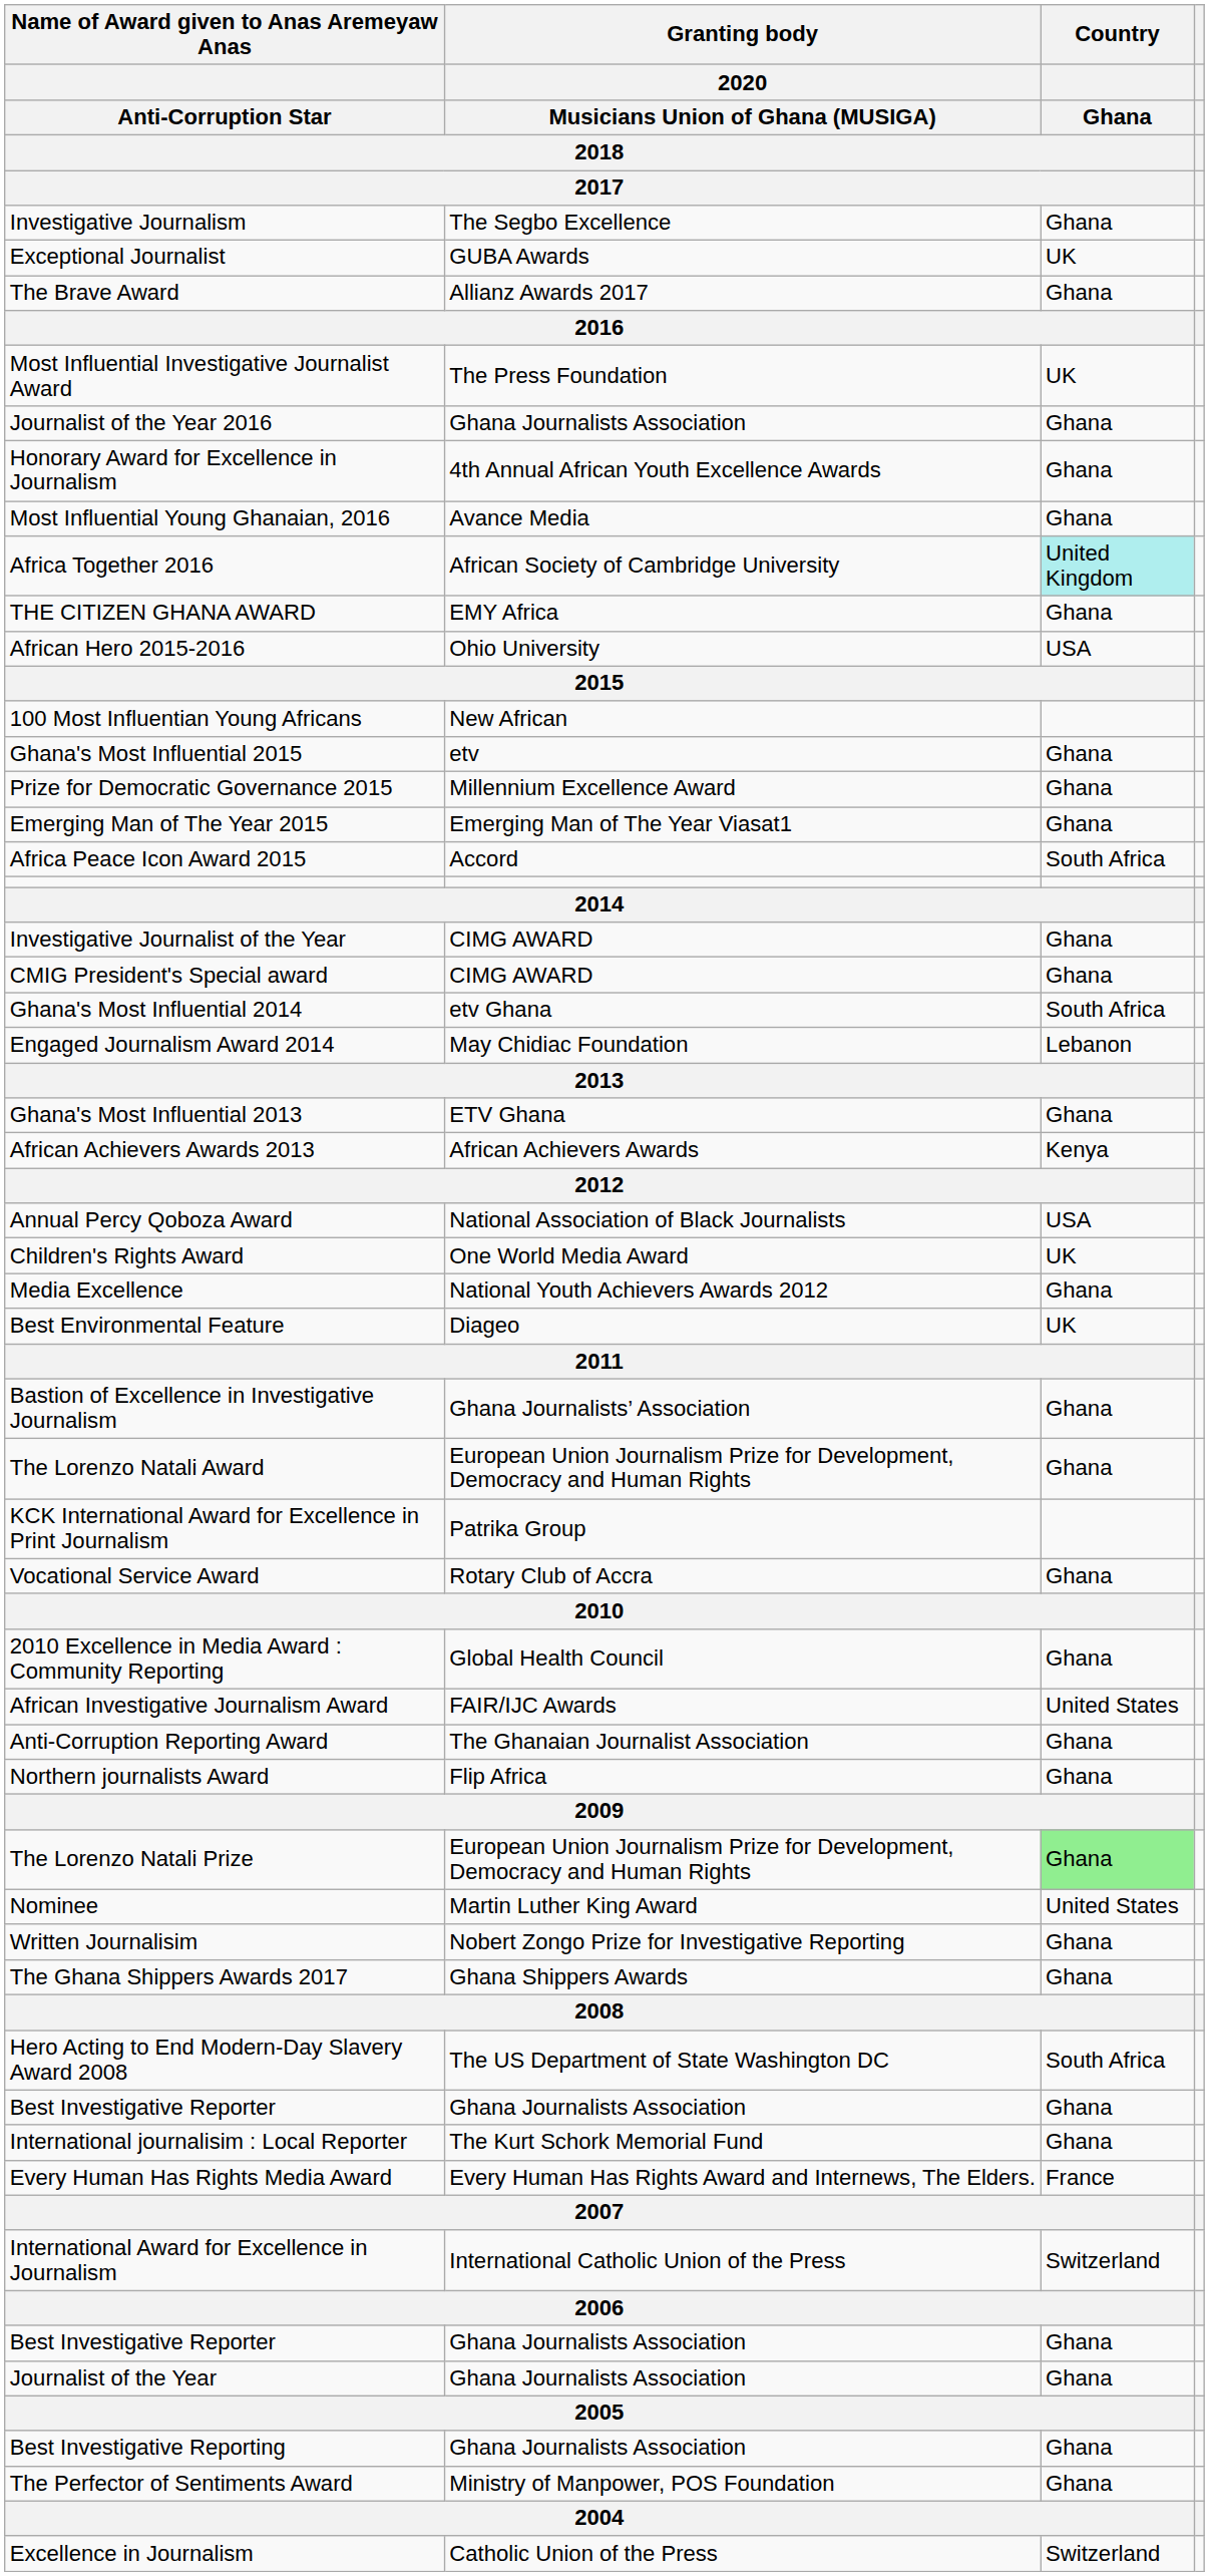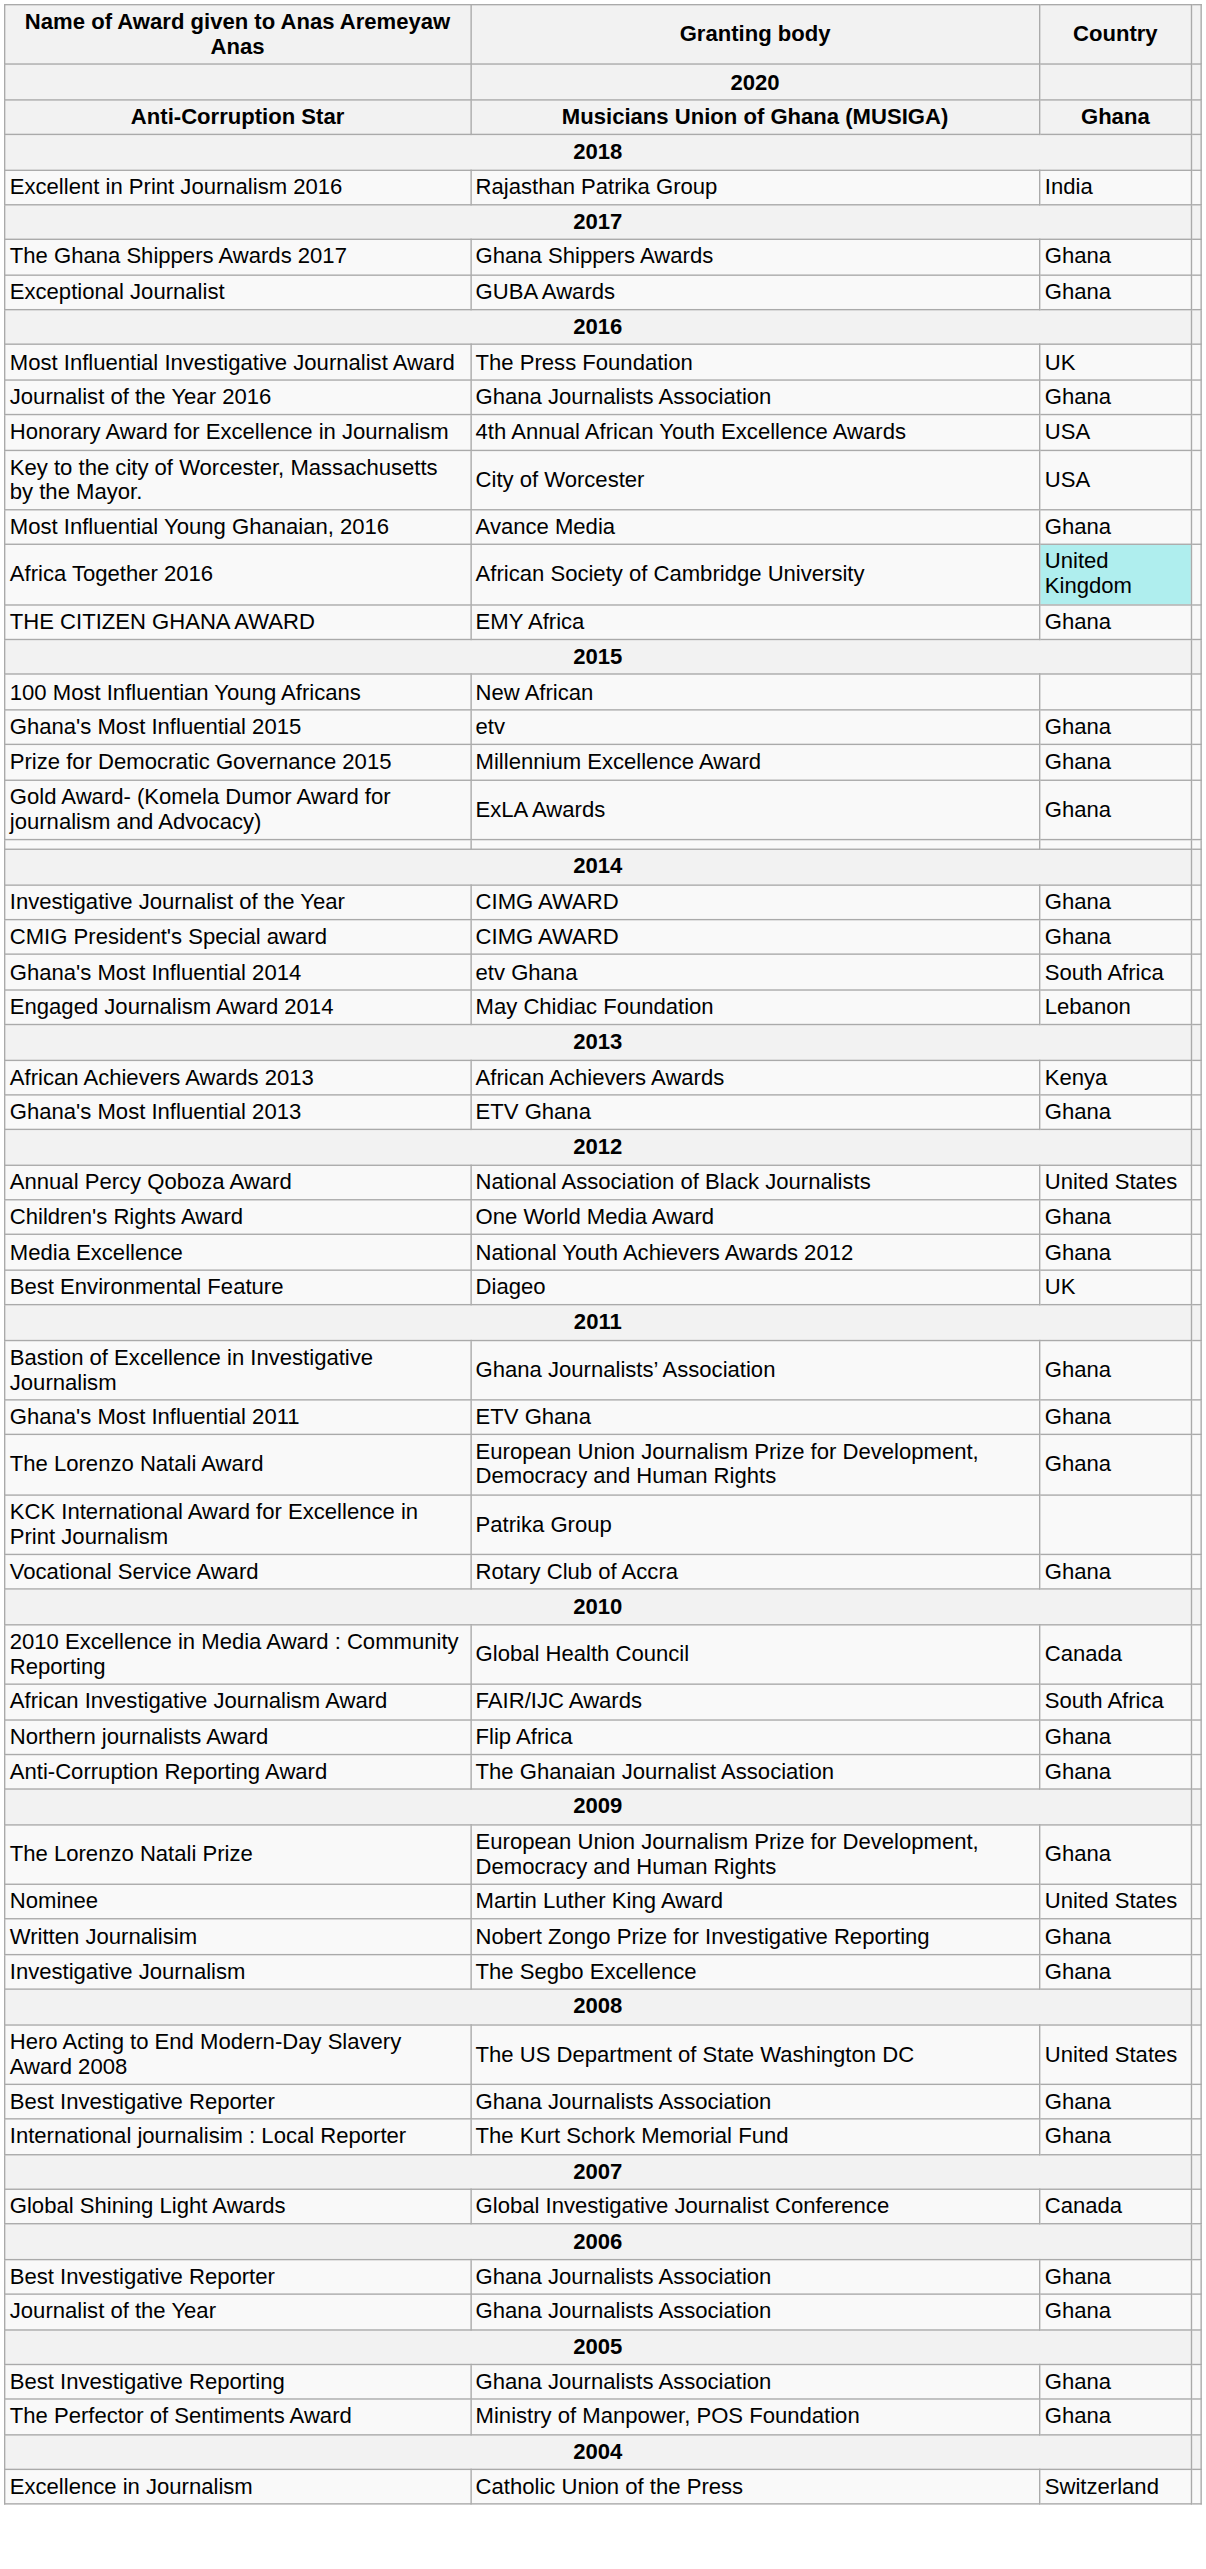+ row: Excellent in Print Journalism 2016 | Rajasthan Patrika Group | India
rows swapped: The Ghana Shippers Awards 2017 <-> Investigative Journalism
Exceptional Journalist | Country / Ghana / 2018: UK -> Ghana
- row: The Brave Award | Allianz Awards 2017 | Ghana
Honorary Award for Excellence in Journalism | Country / Ghana / 2018: Ghana -> USA
+ row: Key to the city of Worcester, Massachusetts by the Mayor. | City of Worcester | USA
- row: African Hero 2015-2016 | Ohio University | USA
- row: Emerging Man of The Year 2015 | Emerging Man of The Year Viasat1 | Ghana
+ row: Gold Award- (Komela Dumor Award for journalism and Advocacy) | ExLA Awards | Ghana
- row: Africa Peace Icon Award 2015 | Accord | South Africa
rows swapped: Ghana's Most Influential 2013 <-> African Achievers Awards 2013
Annual Percy Qoboza Award | Country / Ghana / 2018: USA -> United States
Children's Rights Award | Country / Ghana / 2018: UK -> Ghana
+ row: Ghana's Most Influential 2011 | ETV Ghana | Ghana
2010 Excellence in Media Award : Community Reporting | Country / Ghana / 2018: Ghana -> Canada
African Investigative Journalism Award | Country / Ghana / 2018: United States -> South Africa
rows swapped: Northern journalists Award <-> Anti-Corruption Reporting Award
The Lorenzo Natali Prize | Country / Ghana / 2018: lightgreen background -> no background
Hero Acting to End Modern-Day Slavery Award 2008 | Country / Ghana / 2018: South Africa -> United States
- row: Every Human Has Rights Media Award | Every Human Has Rights Award and Internews, The Elders. | France
- row: International Award for Excellence in Journalism | International Catholic Union of the Press | Switzerland
+ row: Global Shining Light Awards | Global Investigative Journalist Conference | Canada
